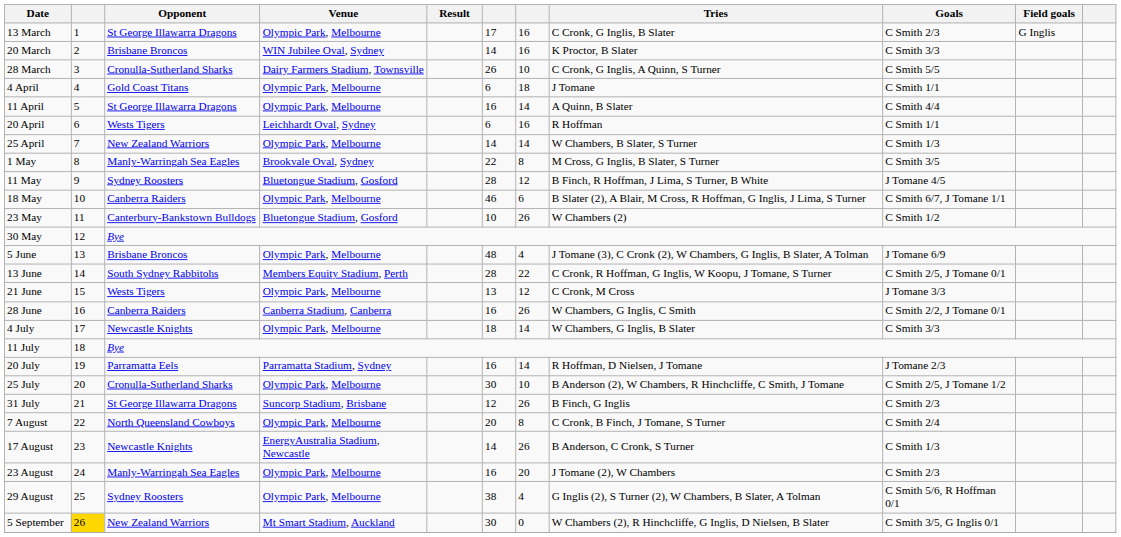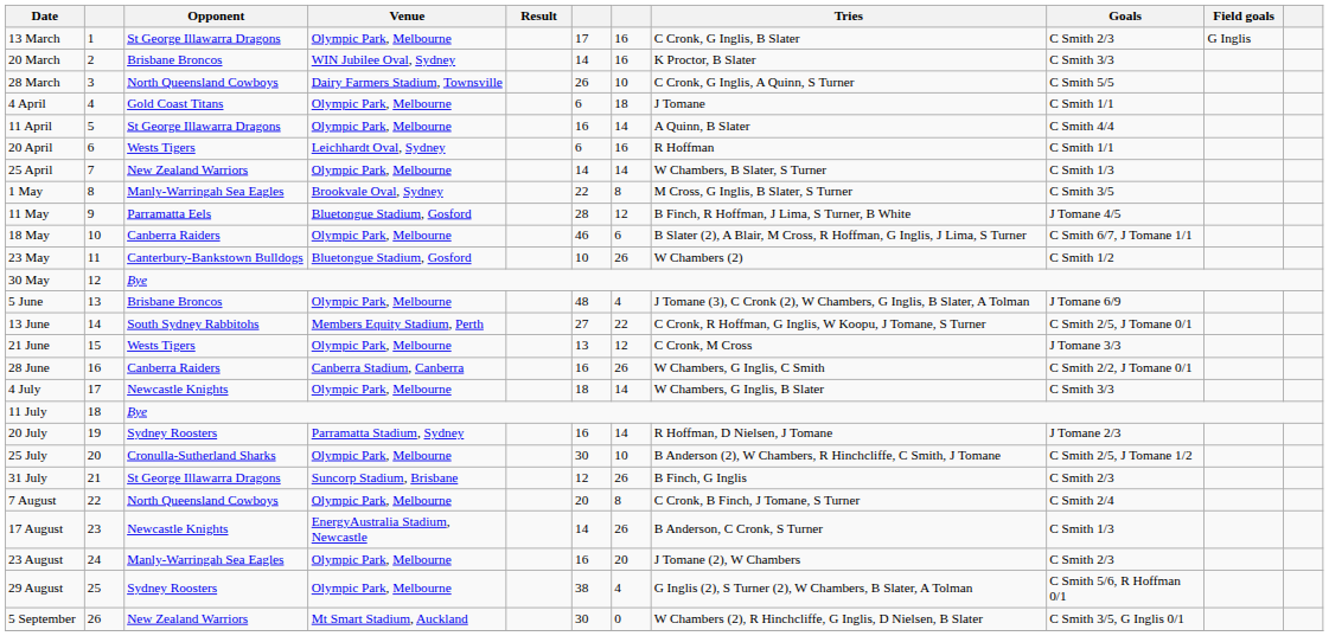28 March | Opponent: Cronulla-Sutherland Sharks -> North Queensland Cowboys
11 May | Opponent: Sydney Roosters -> Parramatta Eels
13 June | column 6: 28 -> 27
20 July | Opponent: Parramatta Eels -> Sydney Roosters
5 September | column 2: gold background -> no background
